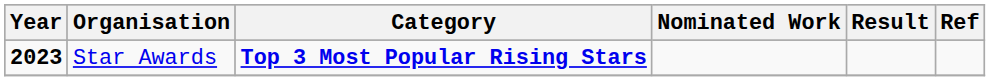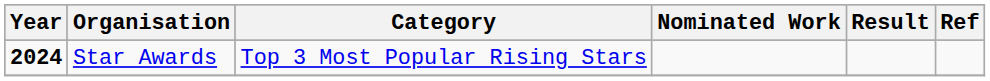Star Awards | Year: 2023 -> 2024
Star Awards | Category: bold -> normal
